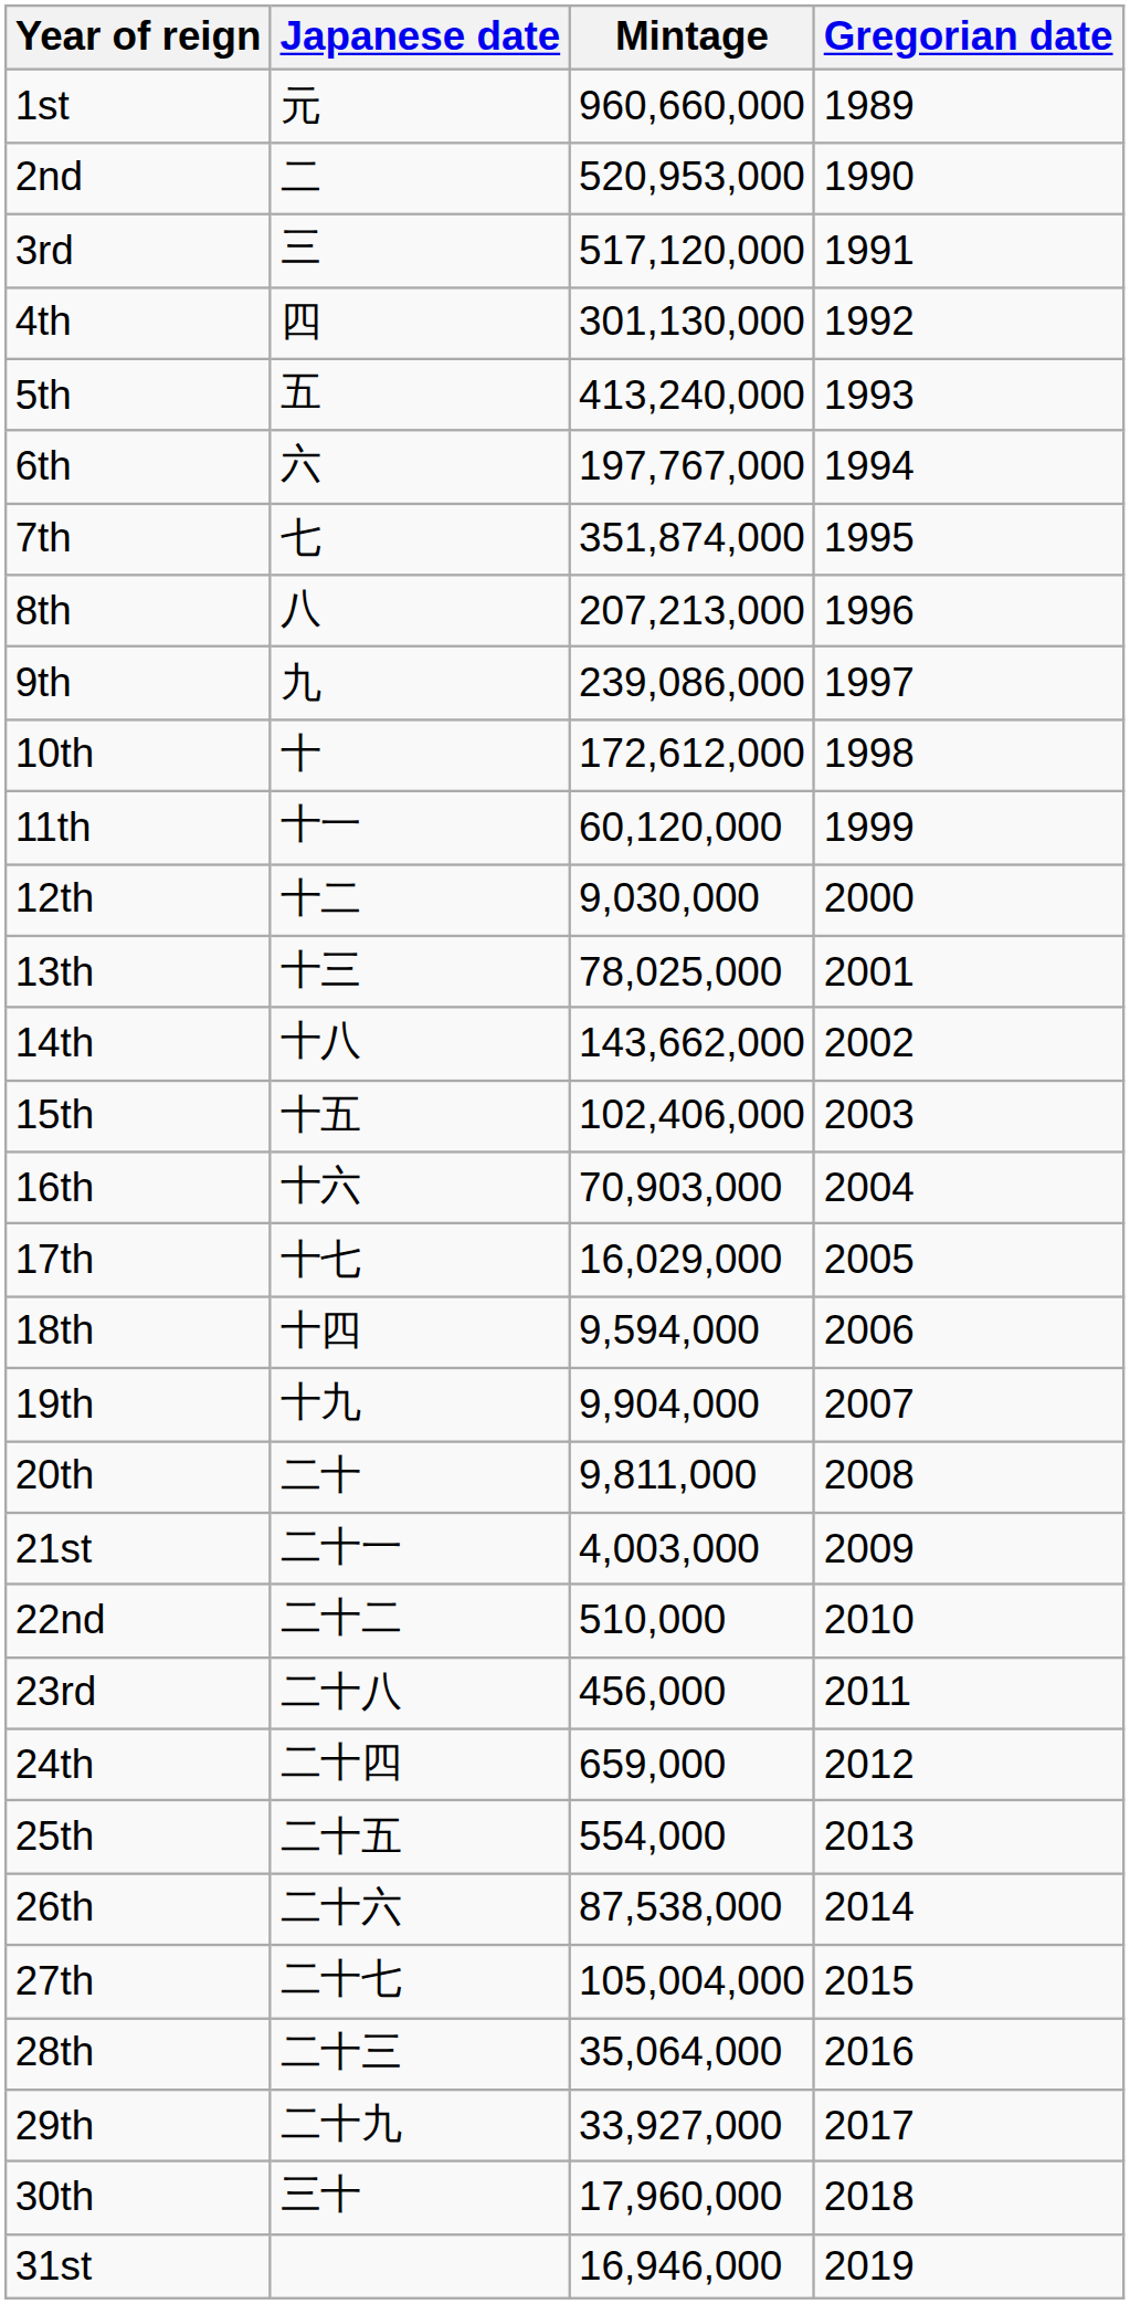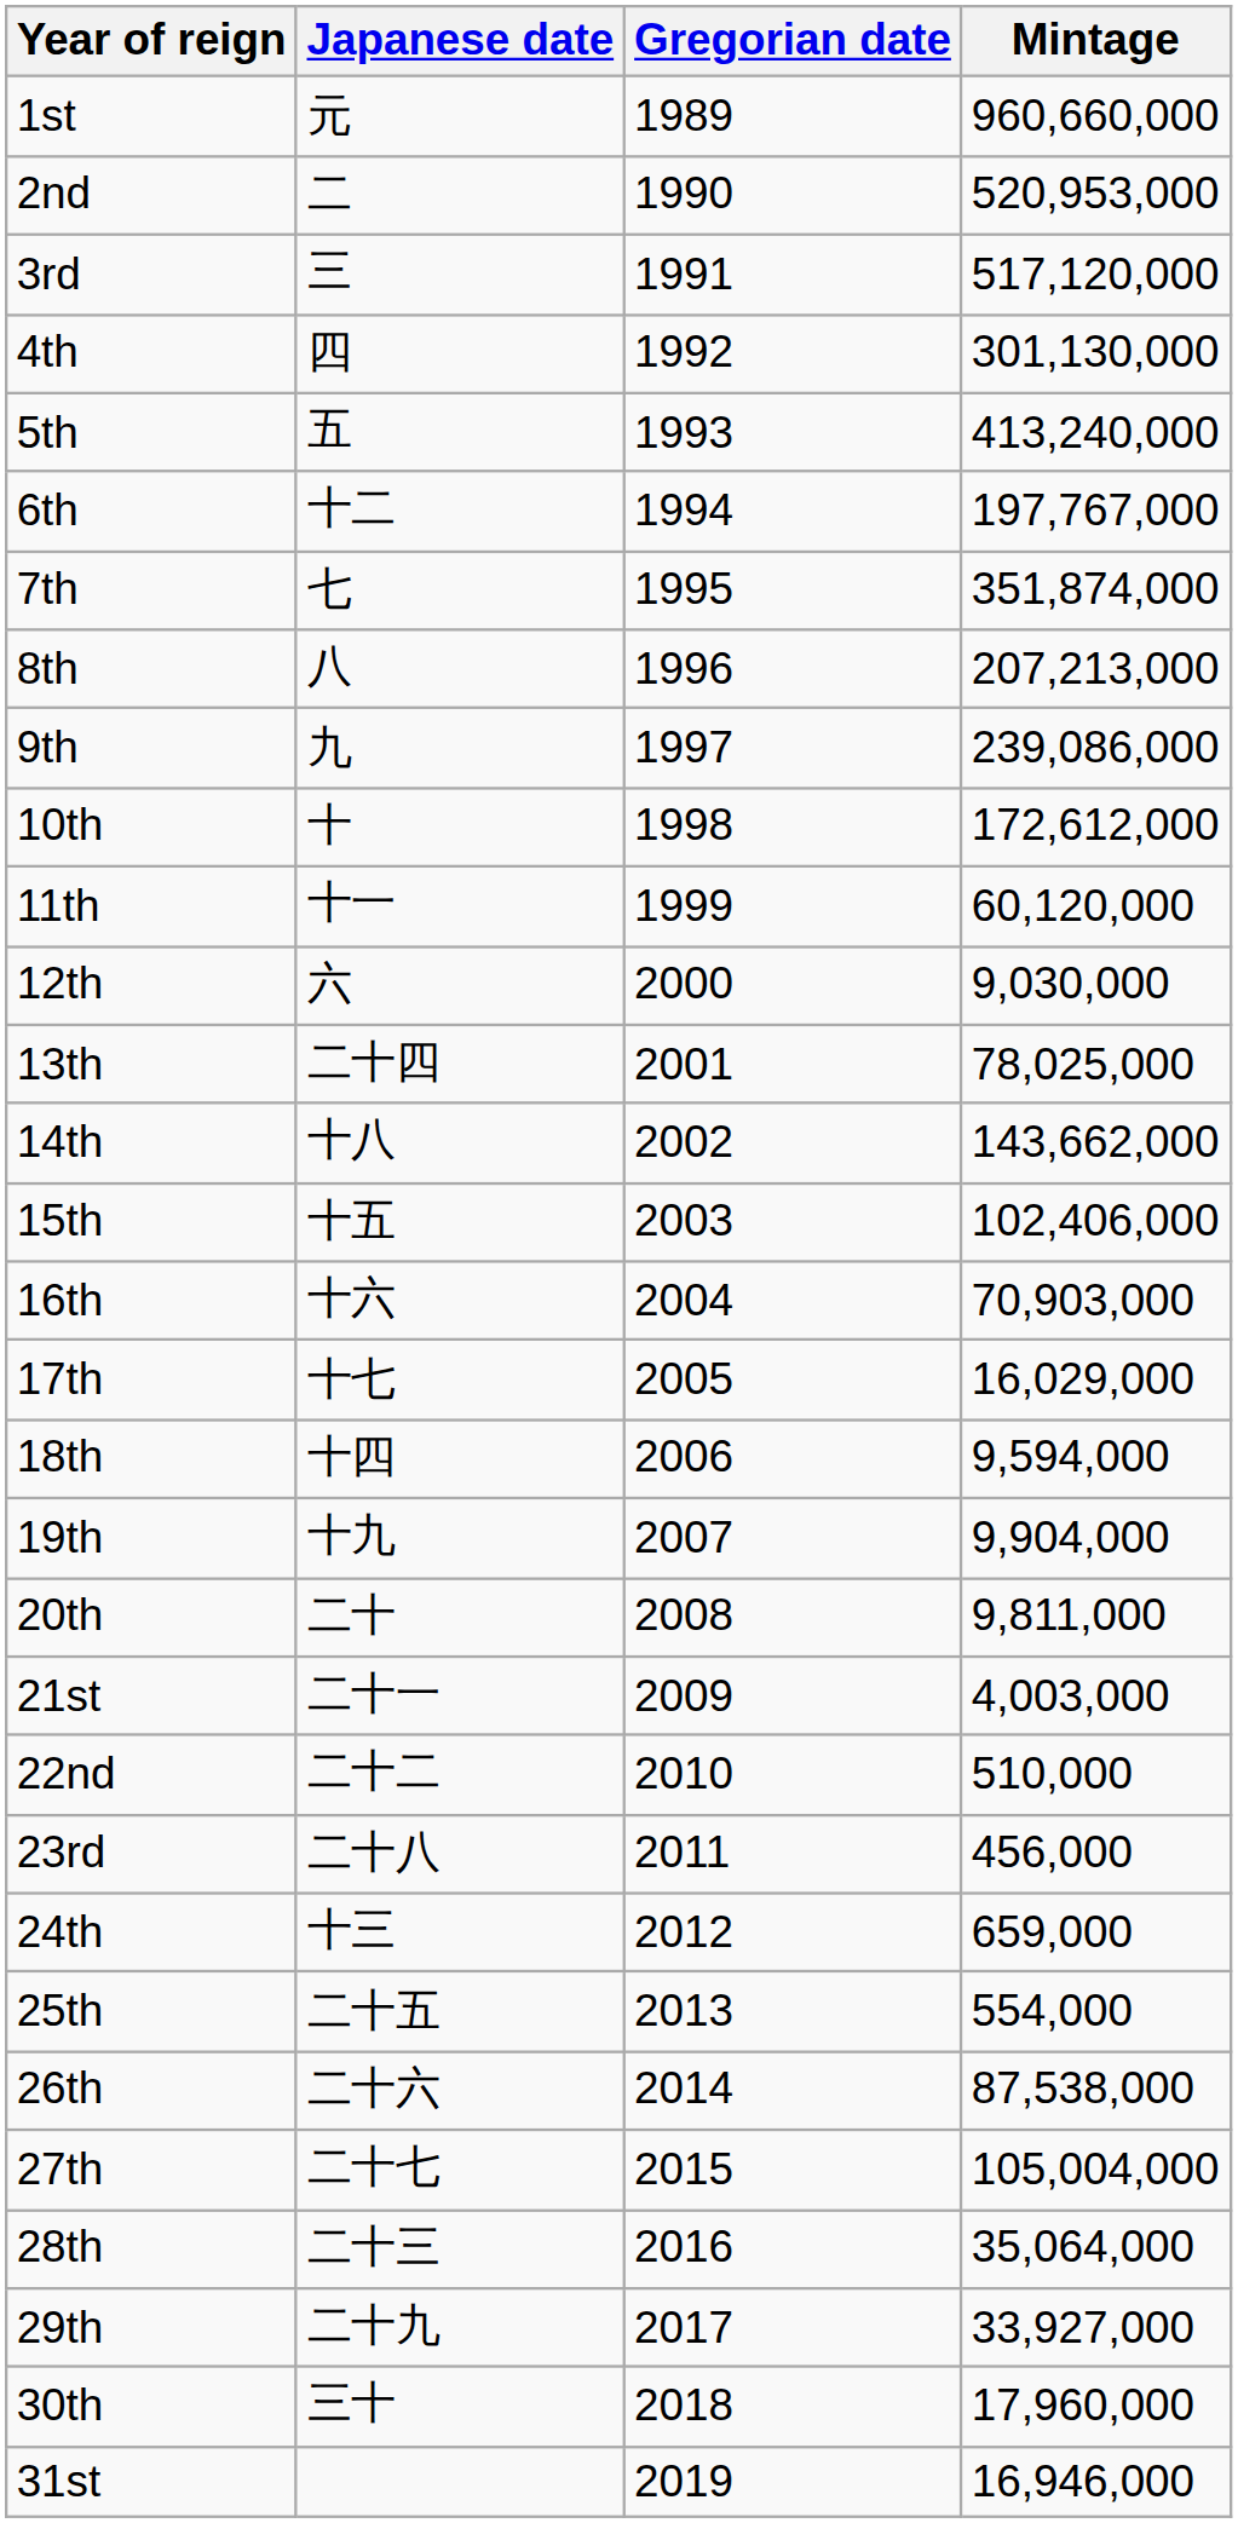columns swapped: Gregorian date <-> Mintage
6th | Japanese date: 六 -> 十二
12th | Japanese date: 十二 -> 六
13th | Japanese date: 十三 -> 二十四
24th | Japanese date: 二十四 -> 十三
